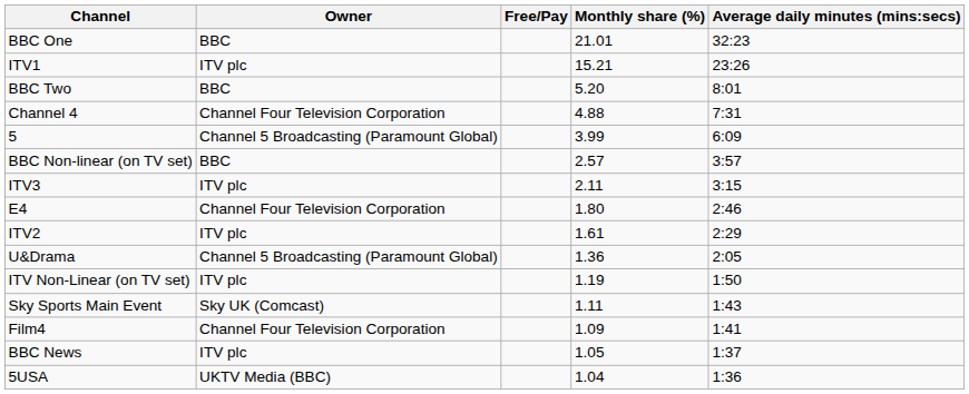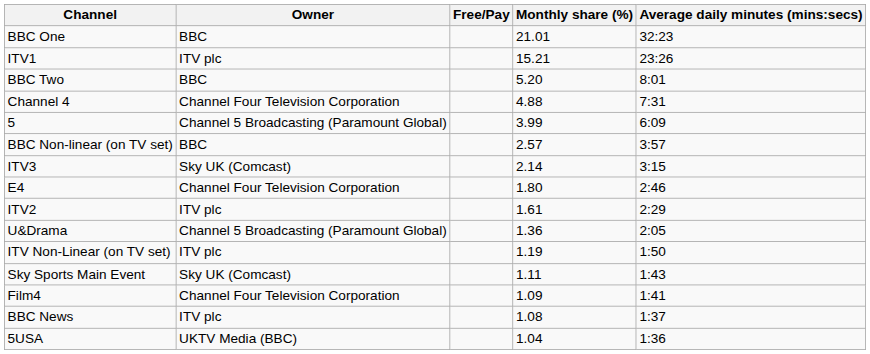ITV3 | Owner: ITV plc -> Sky UK (Comcast)
ITV3 | Monthly share (%): 2.11 -> 2.14
BBC News | Monthly share (%): 1.05 -> 1.08
